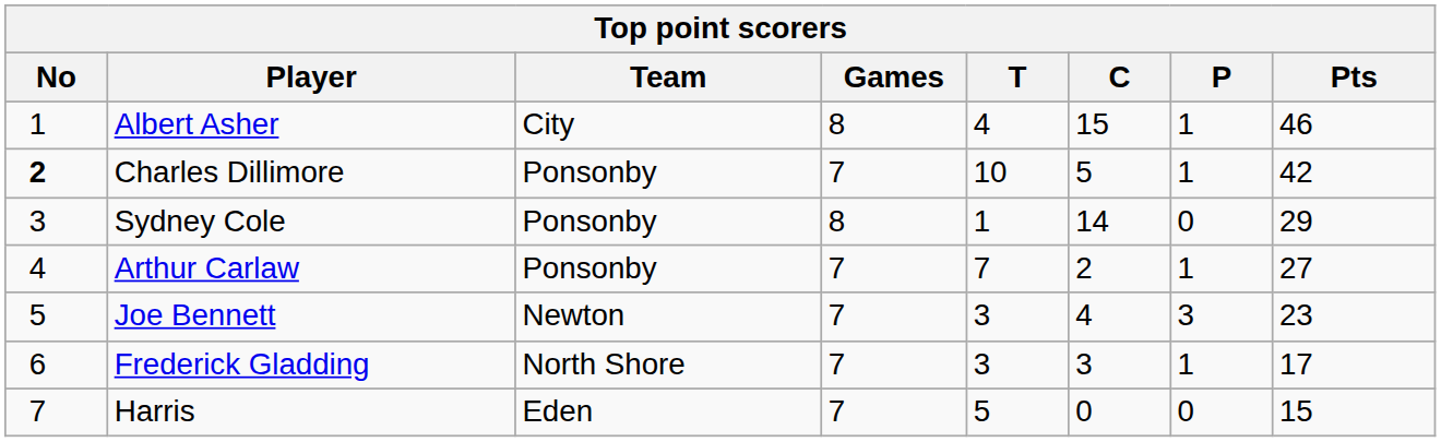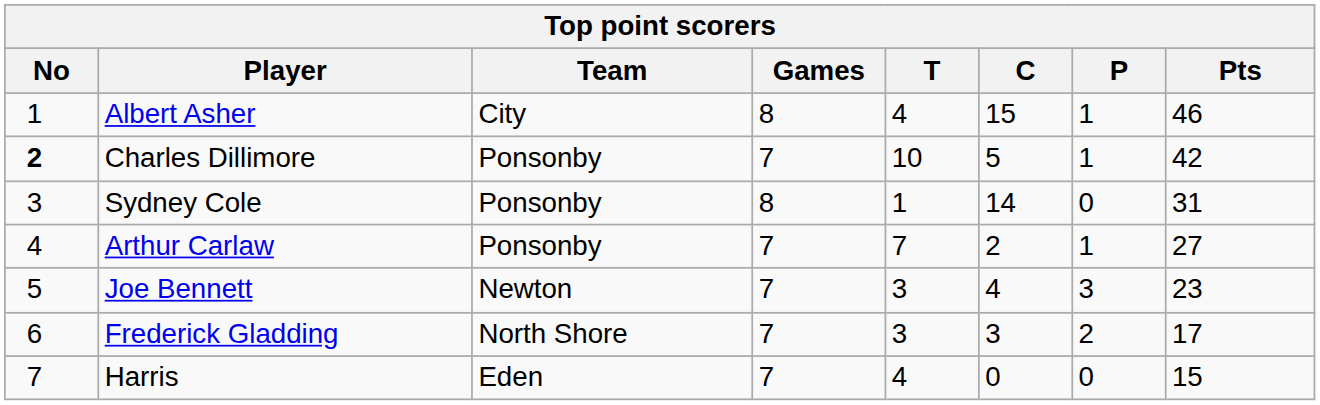Sydney Cole | Pts: 29 -> 31
Frederick Gladding | P: 1 -> 2
Harris | T: 5 -> 4
